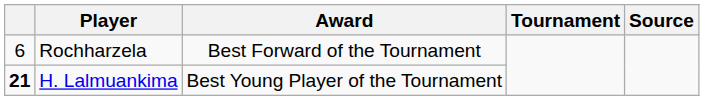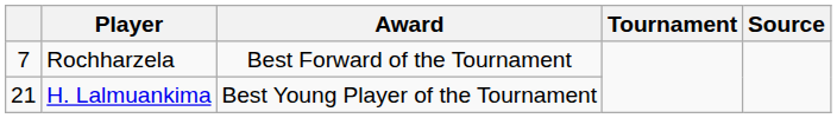Rochharzela | column 1: 6 -> 7
H. Lalmuankima | column 1: bold -> normal
